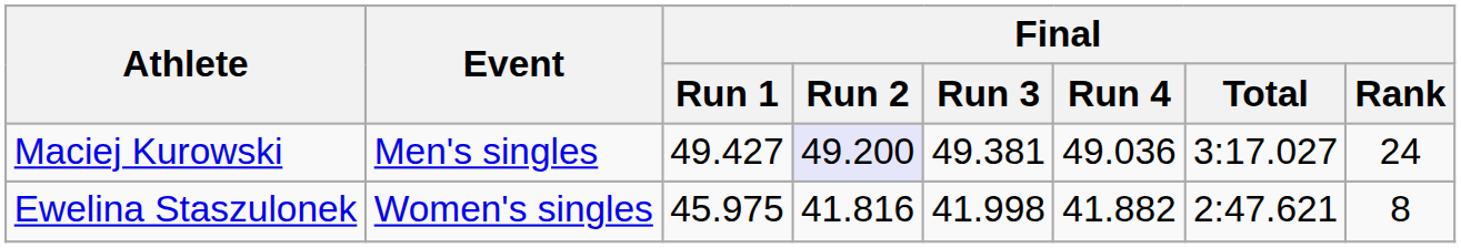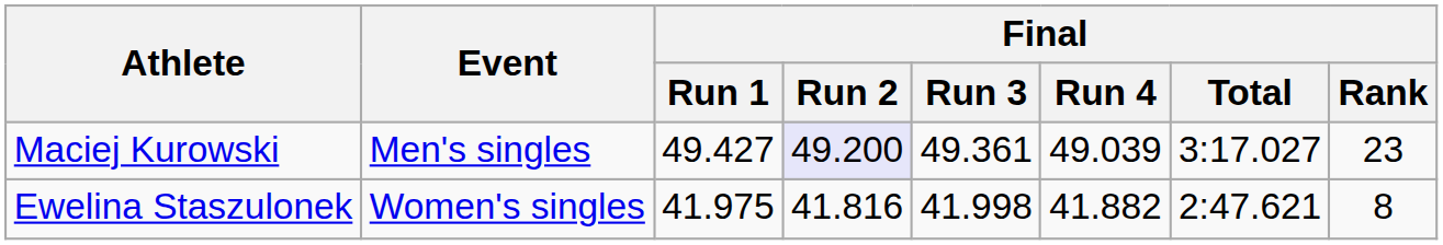Maciej Kurowski | Final / Run 3: 49.381 -> 49.361
Maciej Kurowski | Final / Run 4: 49.036 -> 49.039
Maciej Kurowski | Final / Rank: 24 -> 23
Ewelina Staszulonek | Final / Run 1: 45.975 -> 41.975
